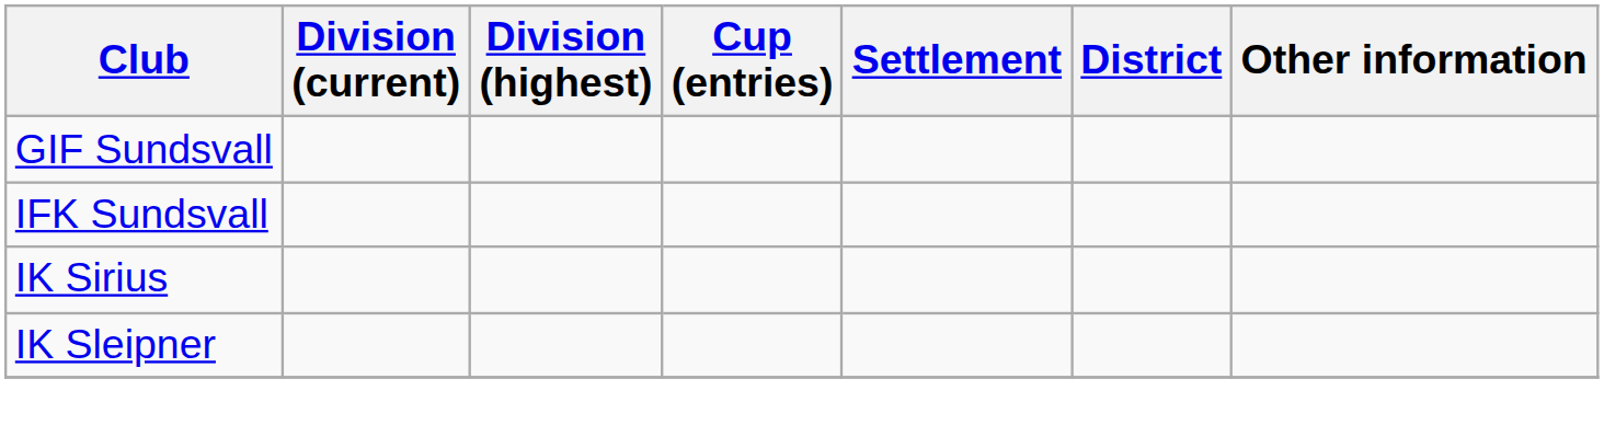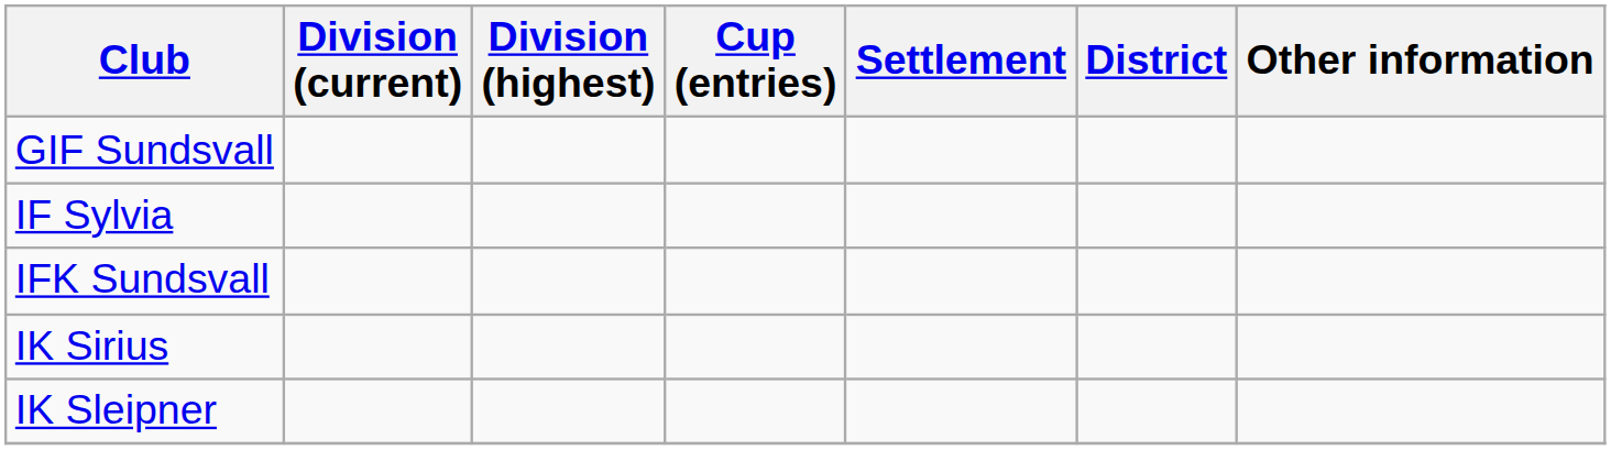+ row: IF Sylvia
